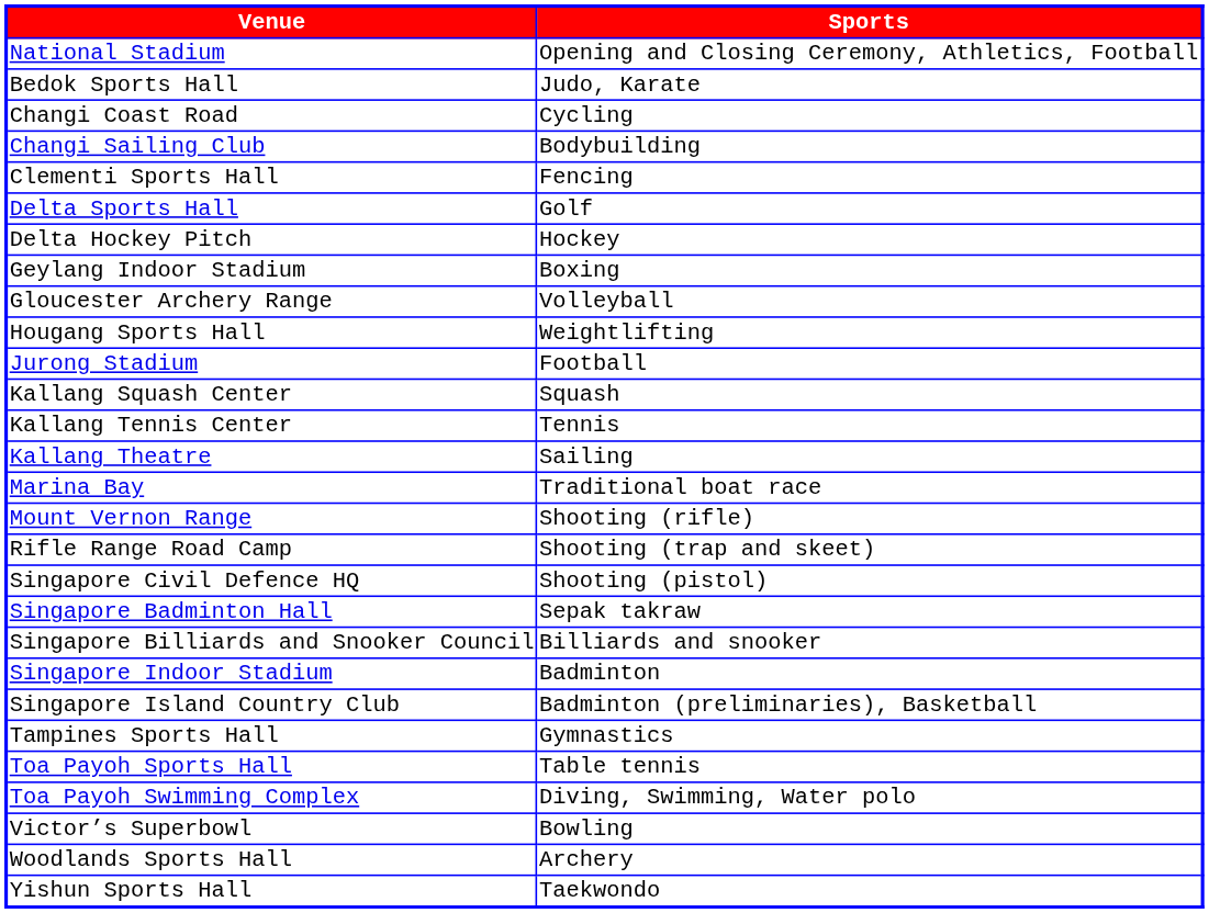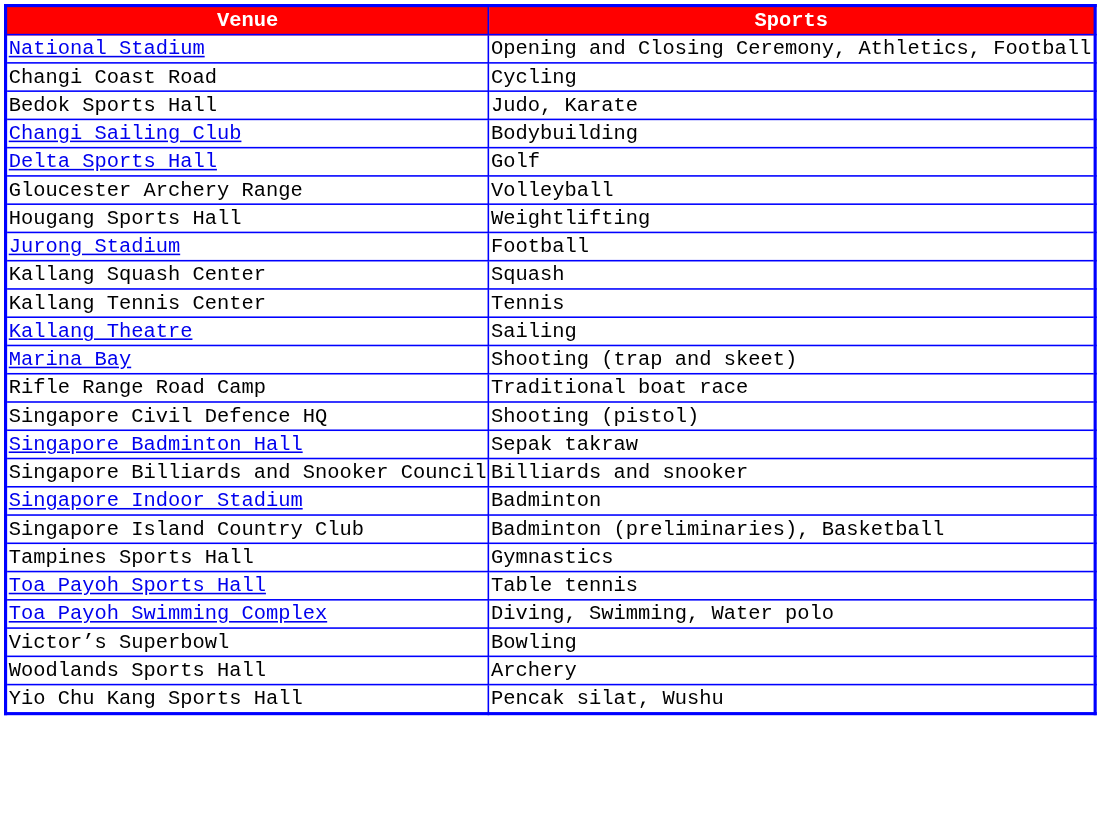rows swapped: Bedok Sports Hall <-> Changi Coast Road
- row: Clementi Sports Hall | Fencing
- row: Delta Hockey Pitch | Hockey
- row: Geylang Indoor Stadium | Boxing
Marina Bay | column 2: Traditional boat race -> Shooting (trap and skeet)
- row: Mount Vernon Range | Shooting (rifle)
Rifle Range Road Camp | column 2: Shooting (trap and skeet) -> Traditional boat race
+ row: Yio Chu Kang Sports Hall | Pencak silat, Wushu
- row: Yishun Sports Hall | Taekwondo
